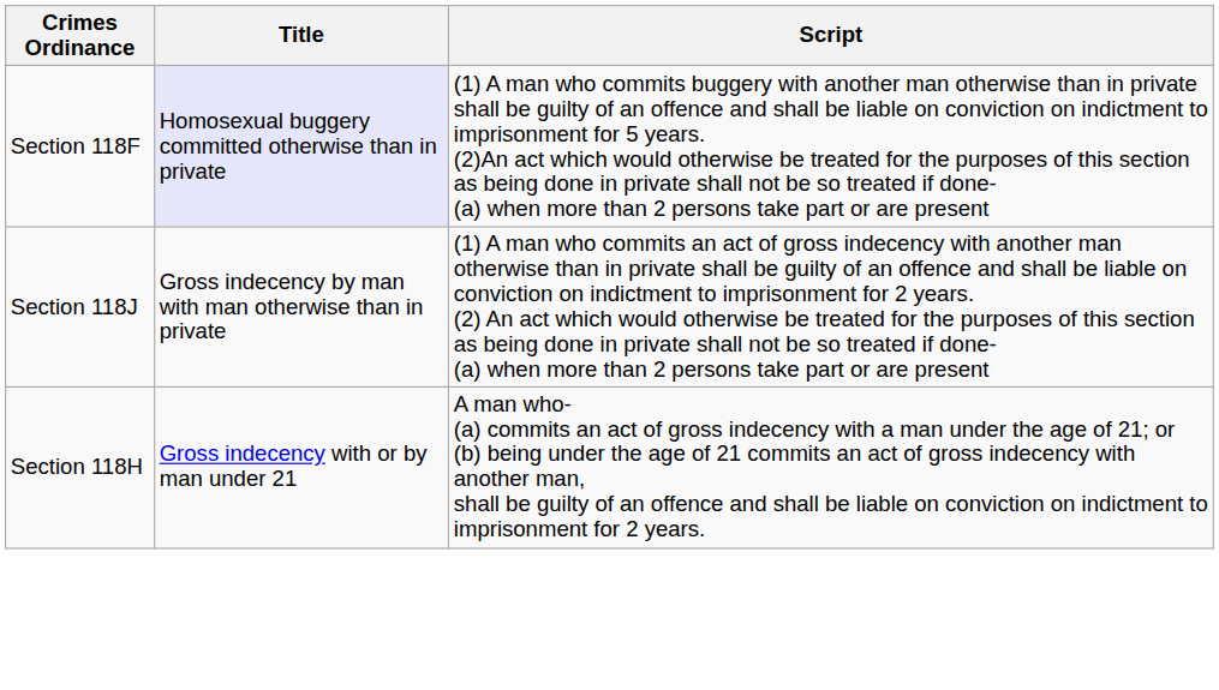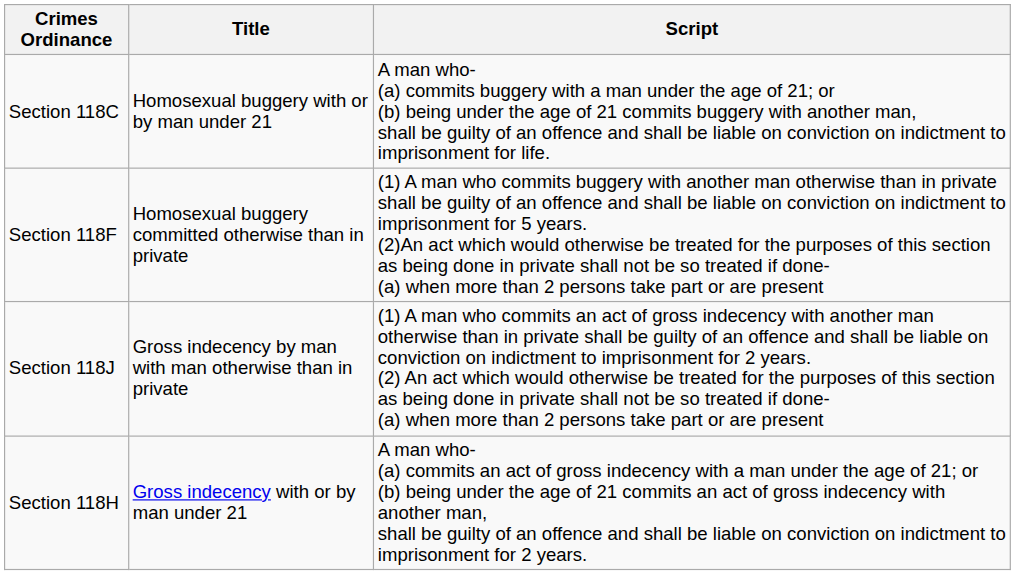+ row: Section 118C | Homosexual buggery with or by man under 21 | A man who- (a) commits buggery with a man under the age of 21; or (b) being under the age of 21 commits buggery with another man, shall be guilty of an offence and shall be liable on conviction on indictment to imprisonment for life.
Section 118F | Title: lavender background -> no background
